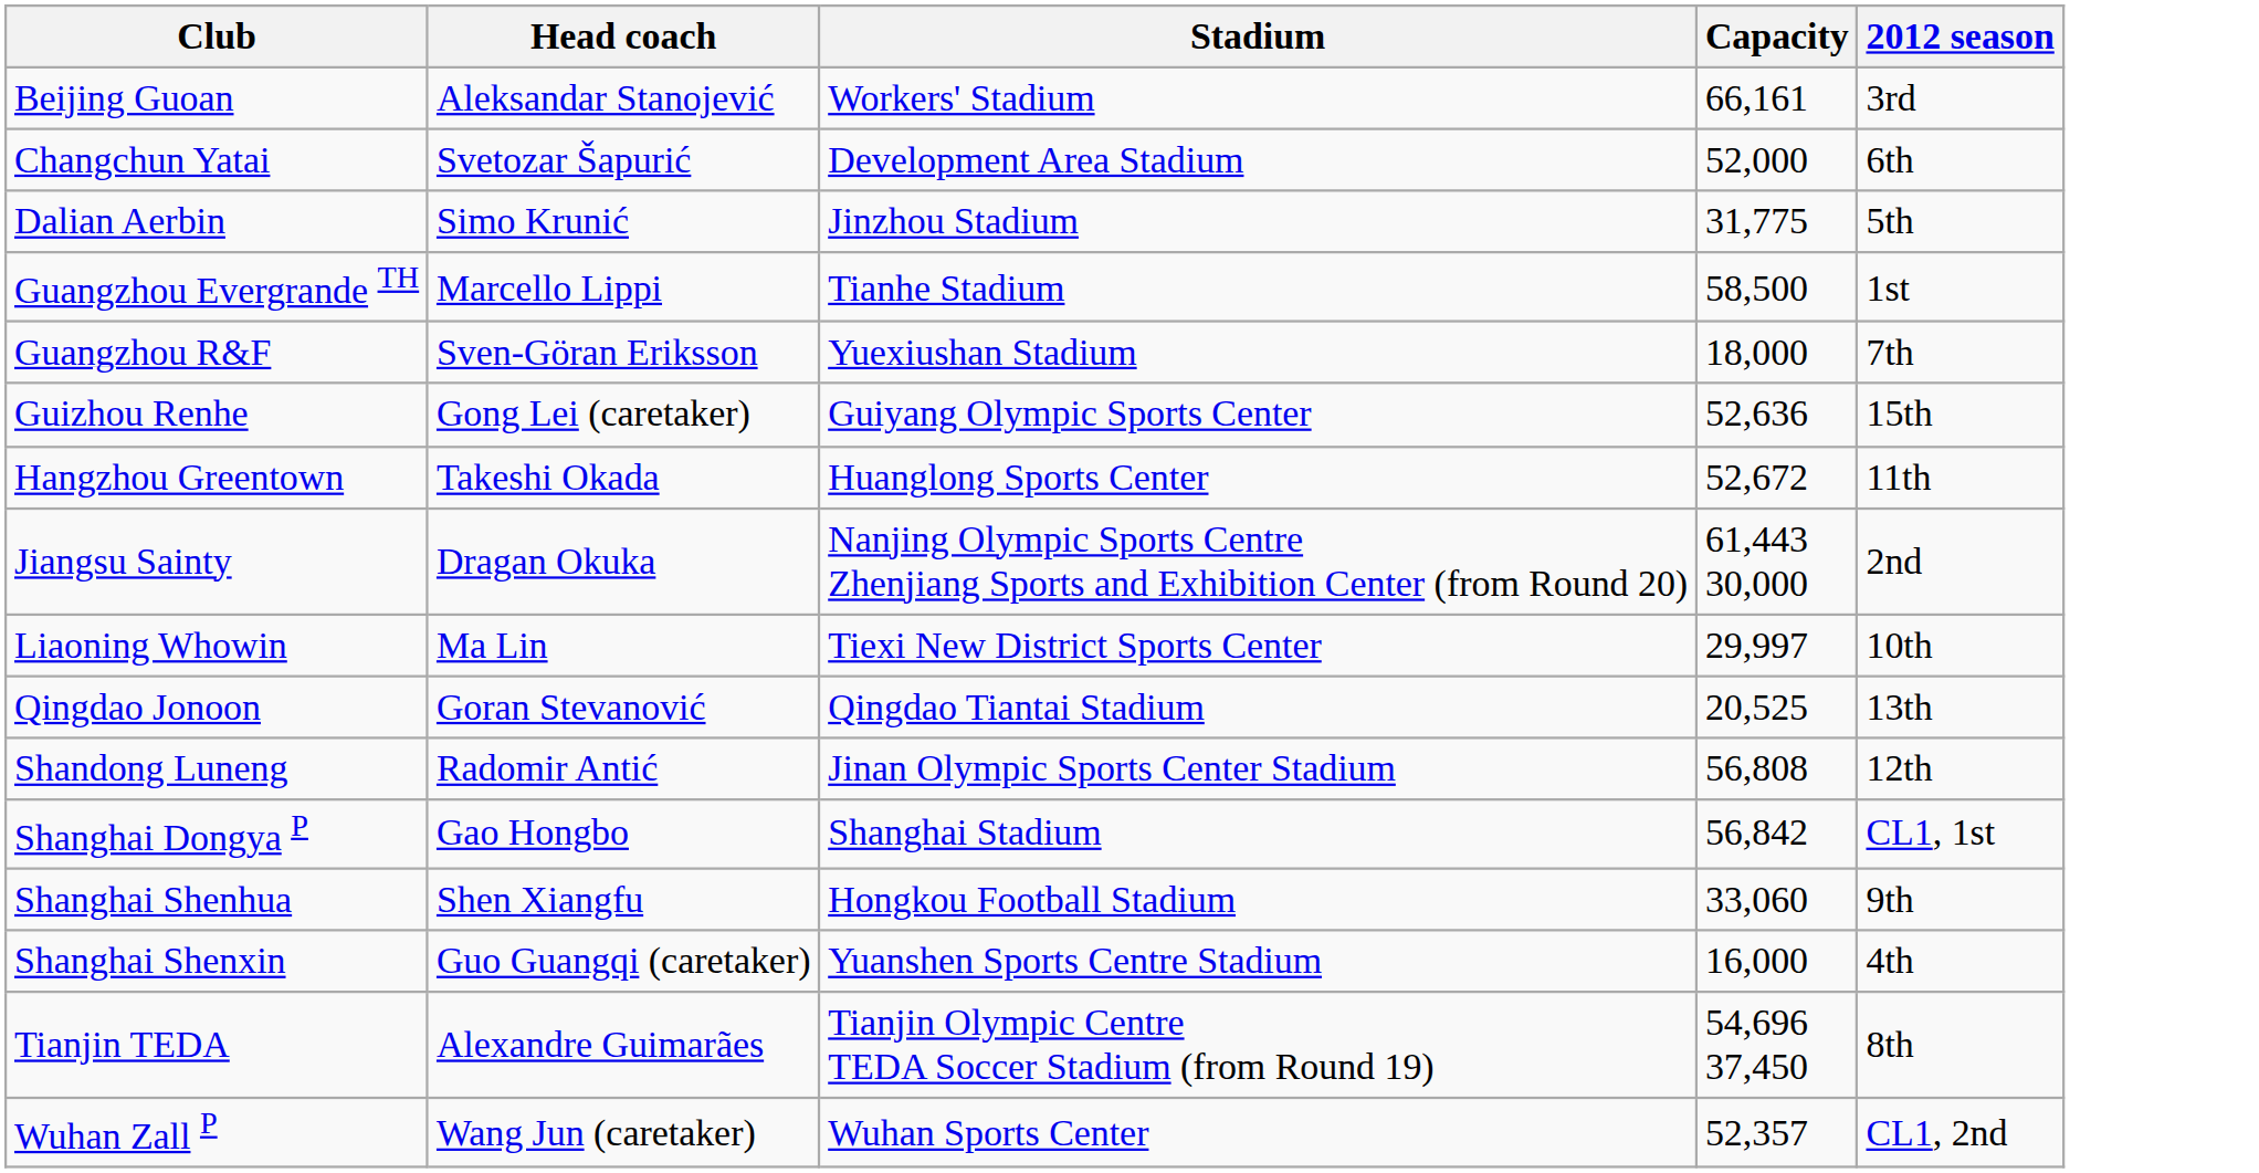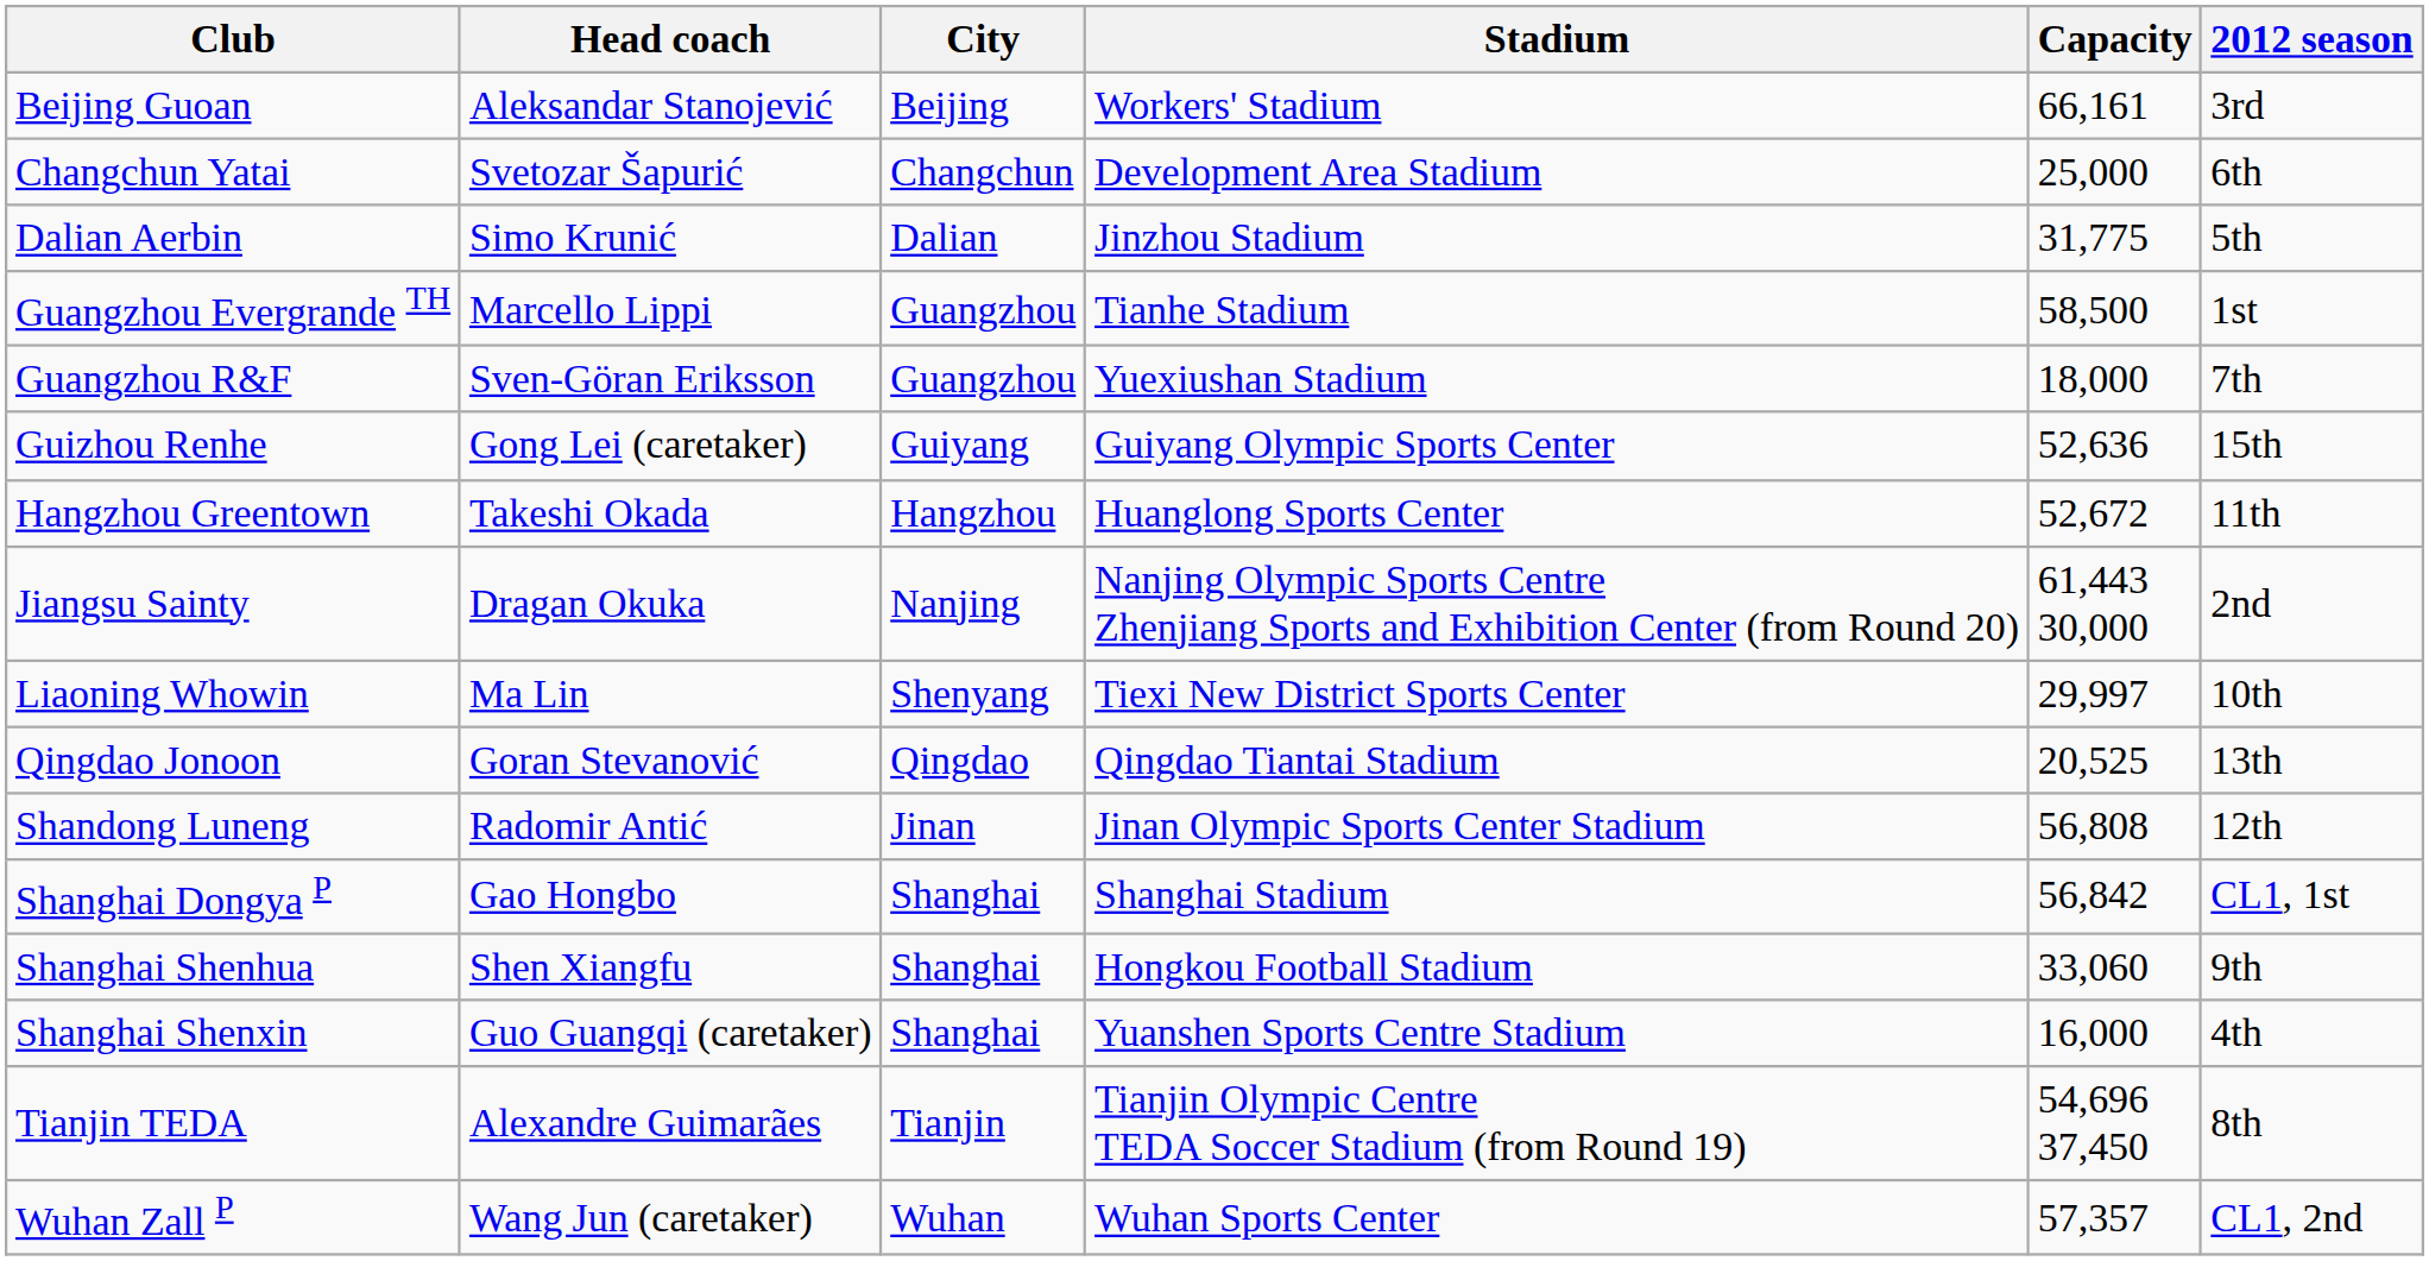+ column: City | Beijing | Changchun | Dalian | Guangzhou | Guangzhou | Guiyang | Hangzhou | Nanjing | Shenyang | Qingdao | Jinan | Shanghai | Shanghai | Shanghai | Tianjin | Wuhan
Changchun Yatai | Capacity: 52,000 -> 25,000
Wuhan Zall P | Capacity: 52,357 -> 57,357
